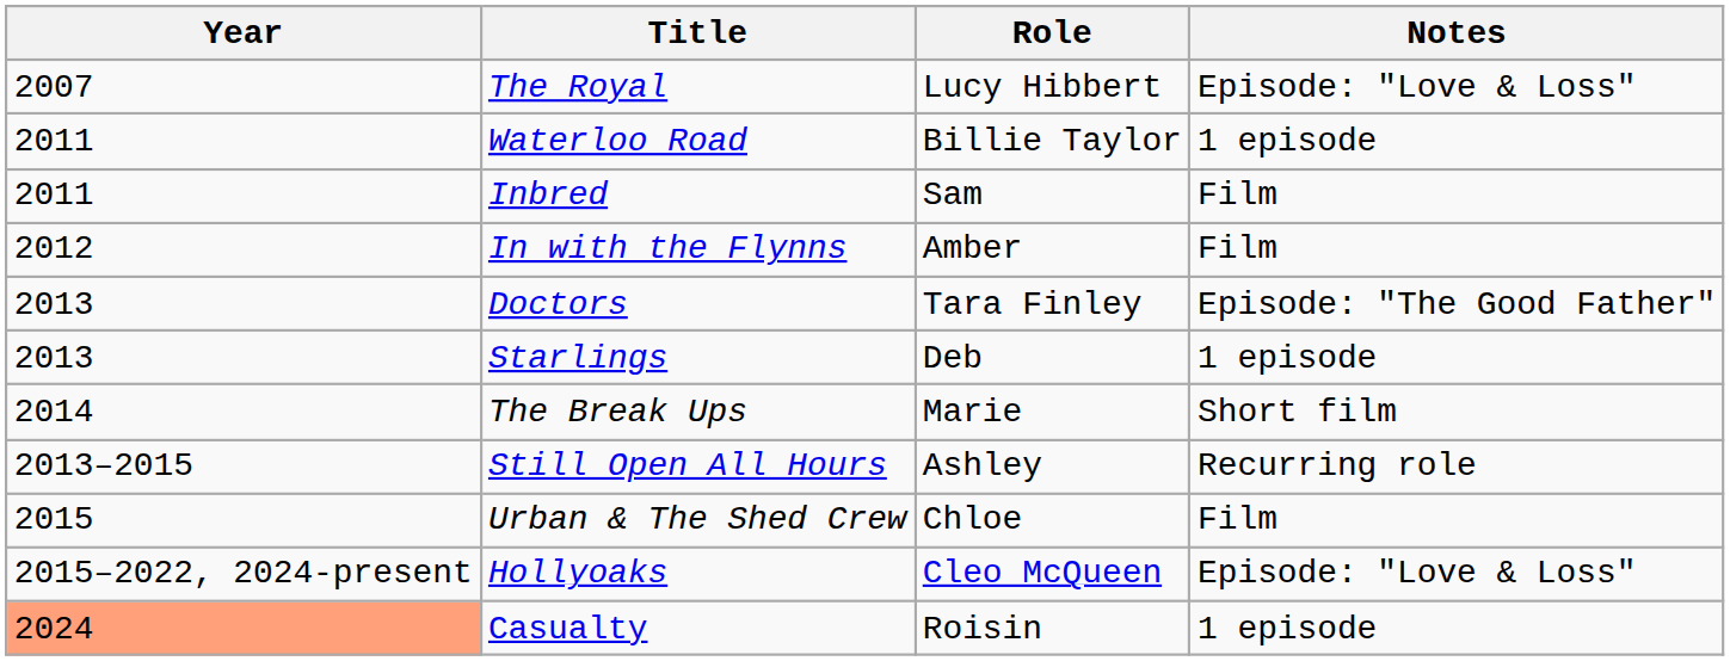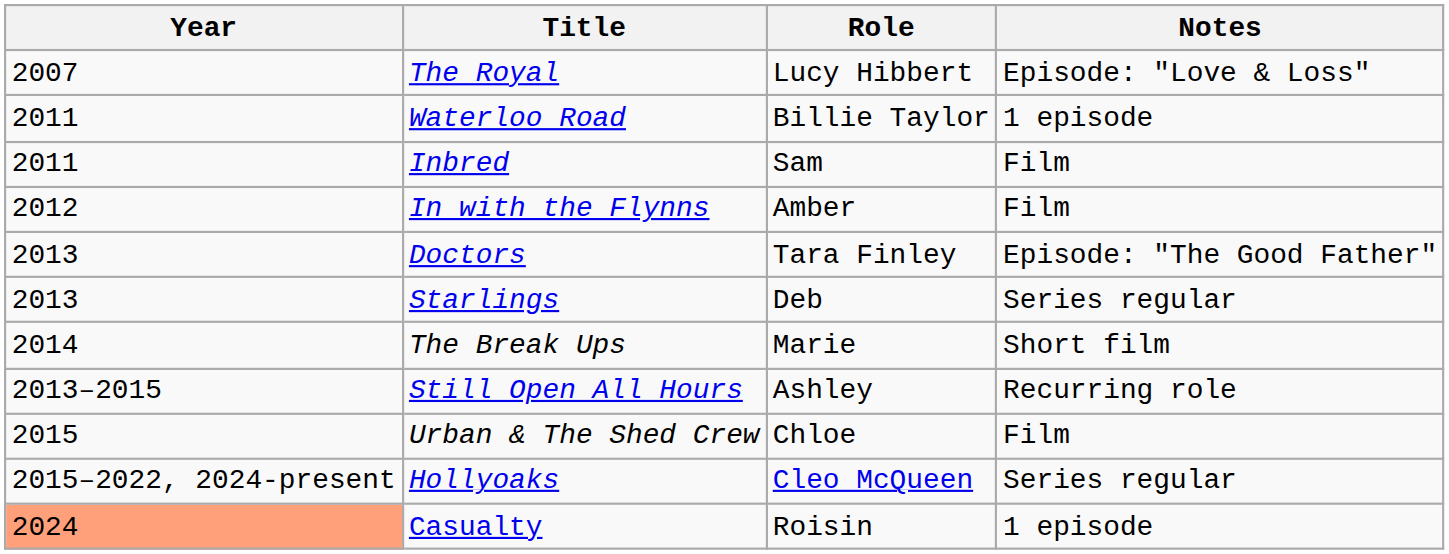Starlings | Notes: 1 episode -> Series regular
Hollyoaks | Notes: Episode: "Love & Loss" -> Series regular
